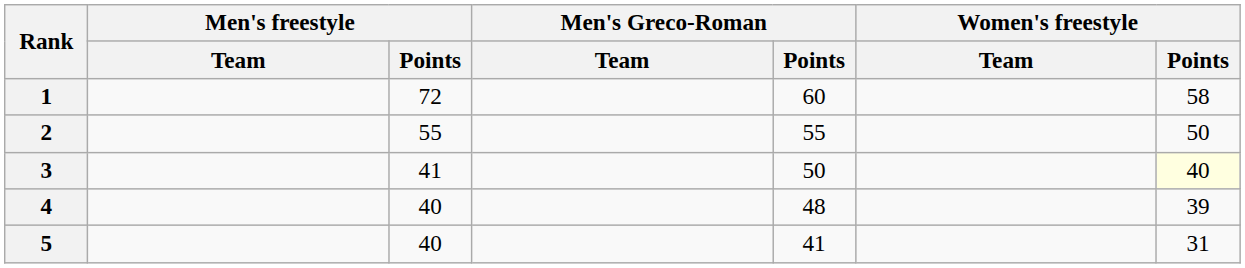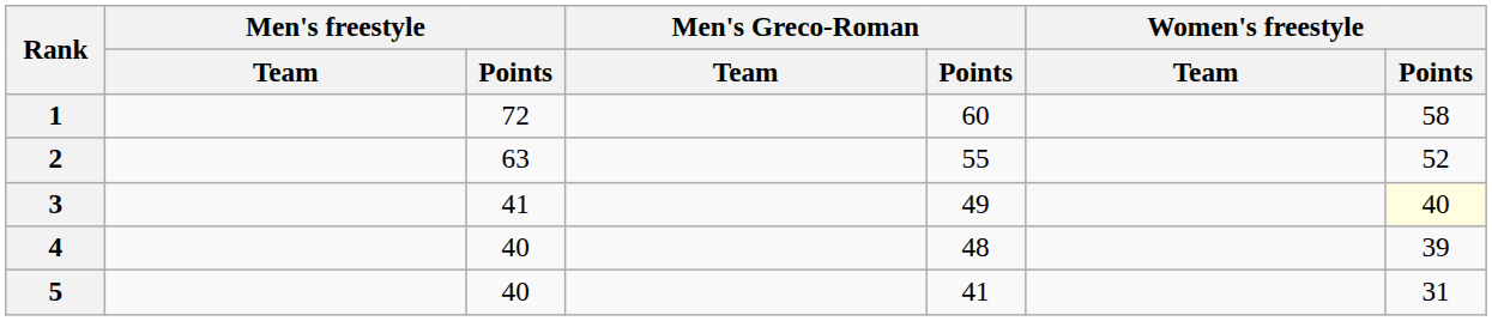2 | Men's freestyle / Points: 55 -> 63
2 | Women's freestyle / Points: 50 -> 52
3 | Men's Greco-Roman / Points: 50 -> 49
